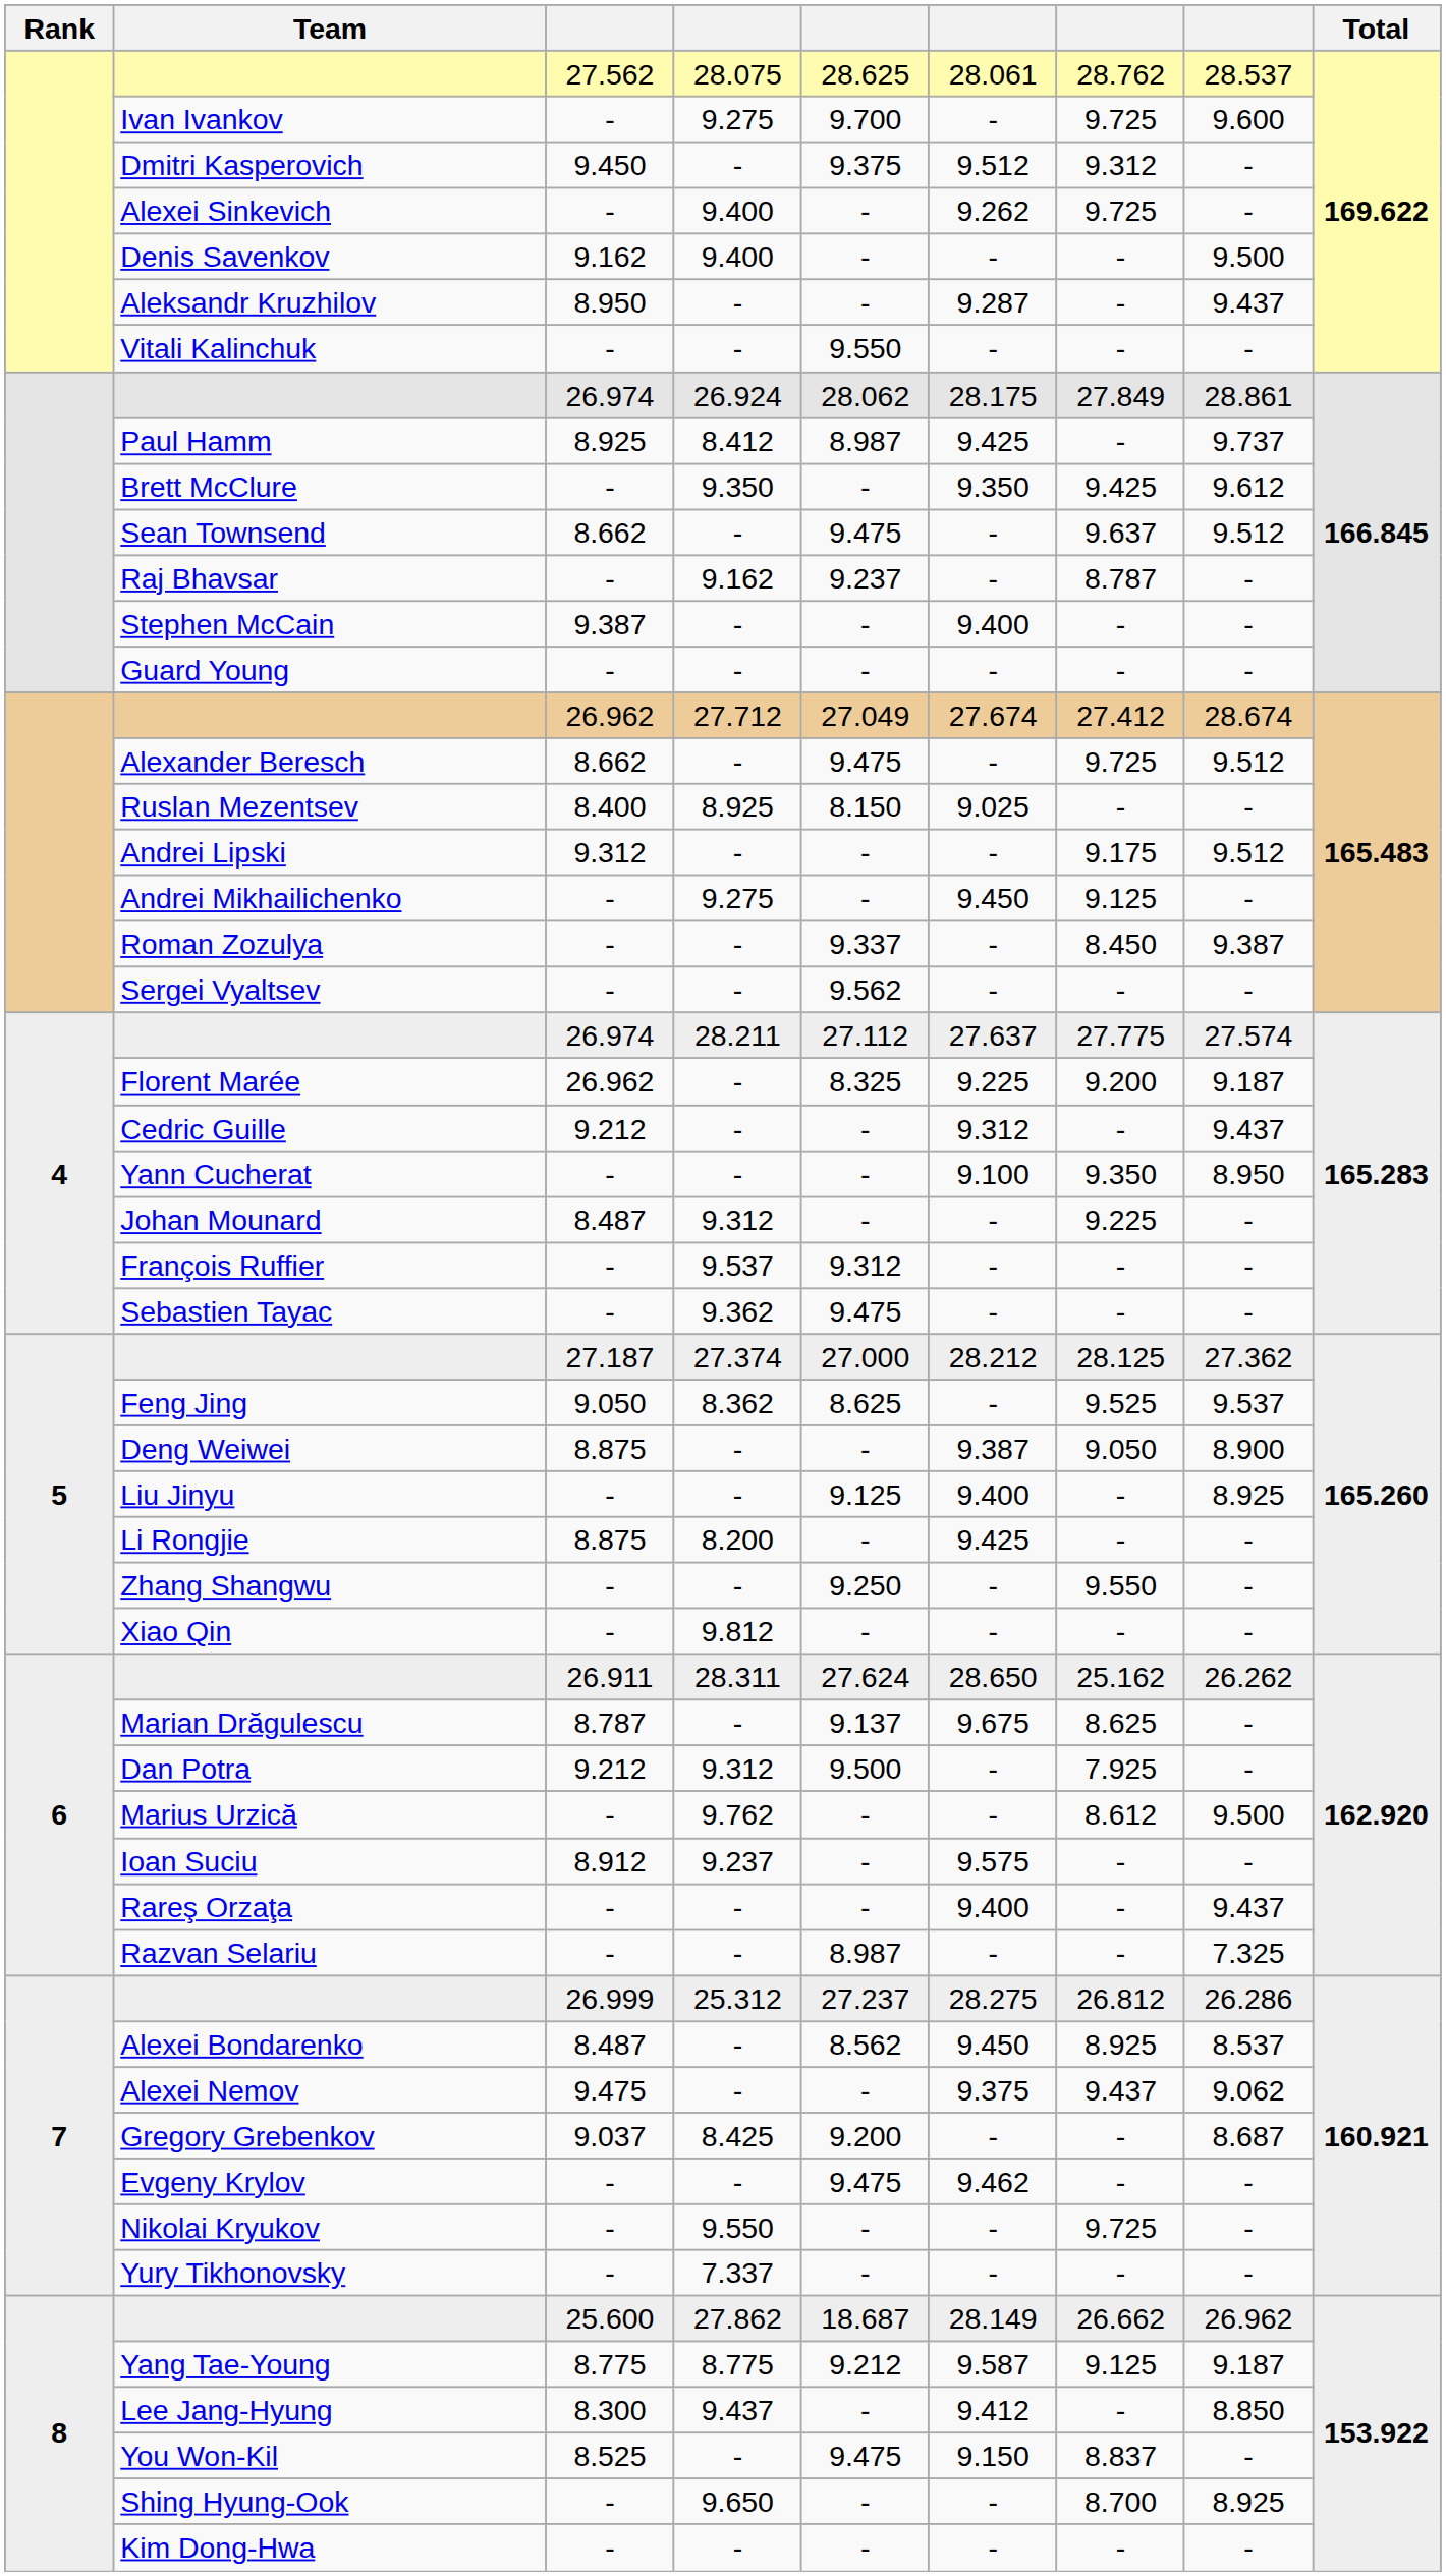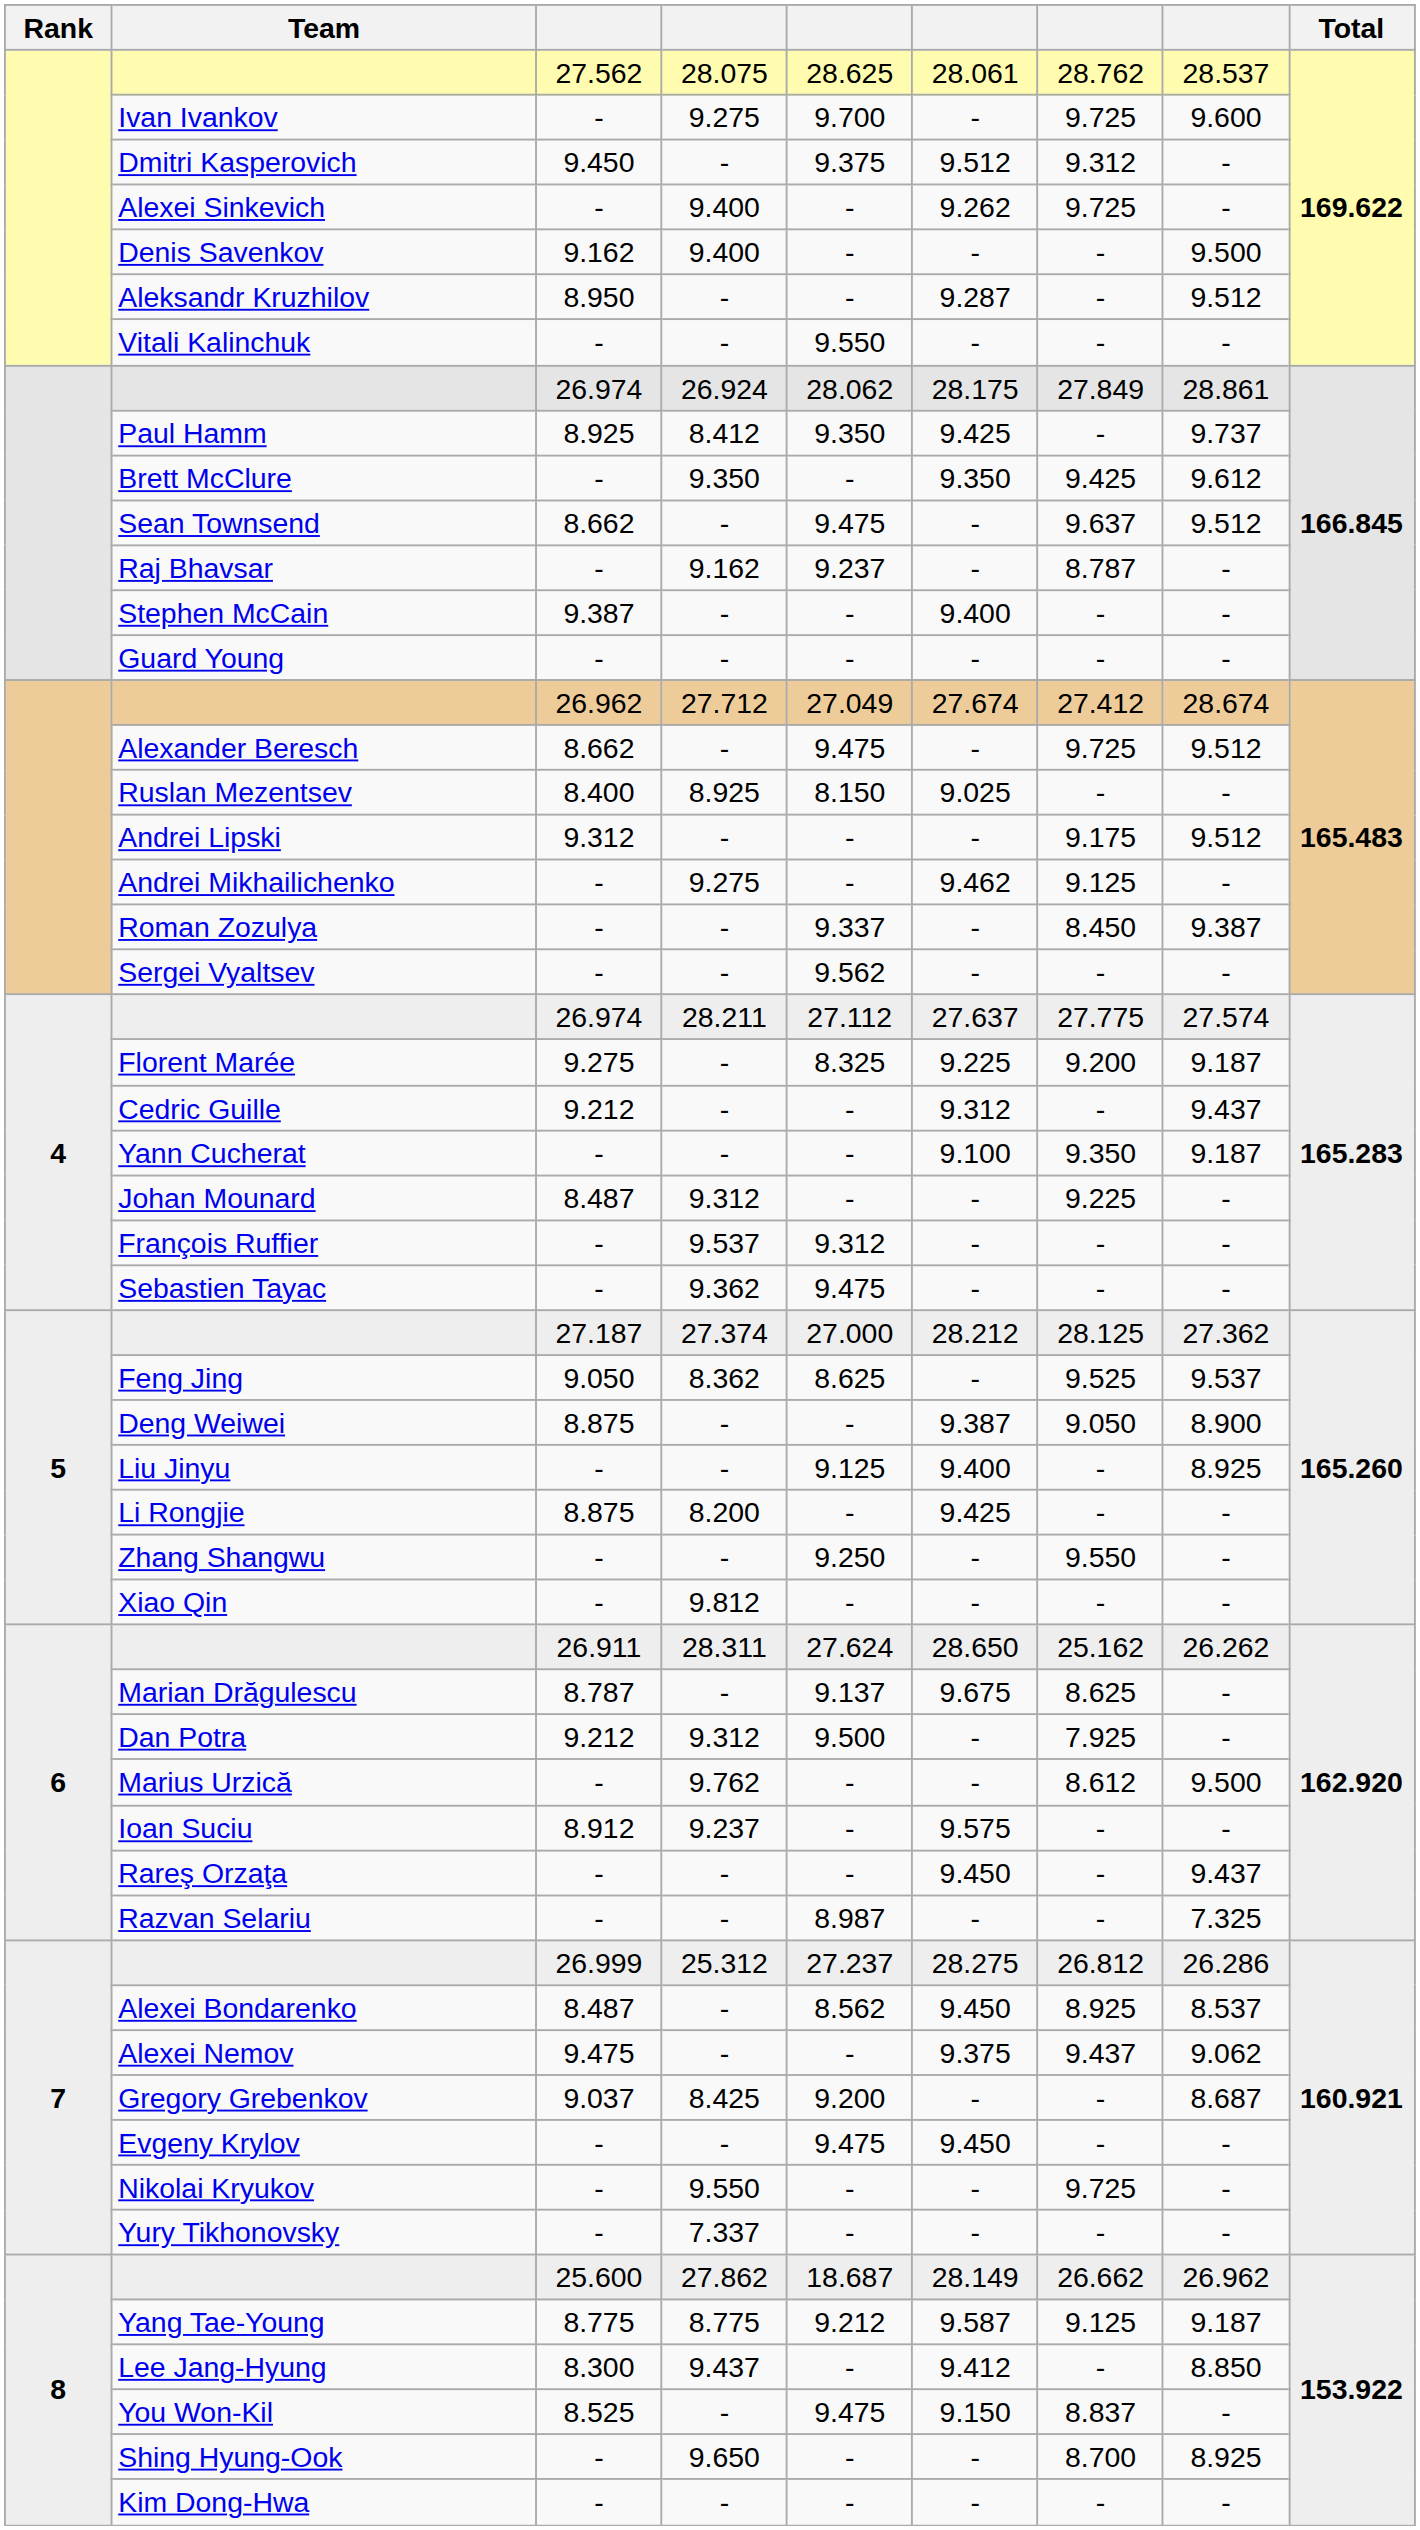Aleksandr Kruzhilov | column 8: 9.437 -> 9.512
Paul Hamm | column 5: 8.987 -> 9.350
Andrei Mikhailichenko | column 6: 9.450 -> 9.462
Florent Marée | column 3: 26.962 -> 9.275
Yann Cucherat | column 8: 8.950 -> 9.187
Rareş Orzaţa | column 6: 9.400 -> 9.450
Evgeny Krylov | column 6: 9.462 -> 9.450
